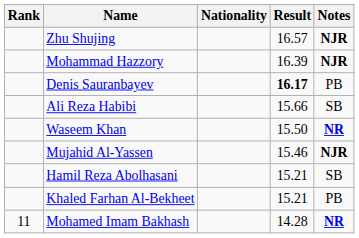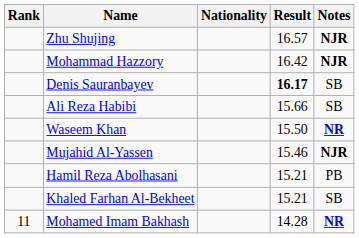Mohammad Hazzory | Result: 16.39 -> 16.42
Denis Sauranbayev | Notes: PB -> SB
Hamil Reza Abolhasani | Notes: SB -> PB
Khaled Farhan Al-Bekheet | Notes: PB -> SB
